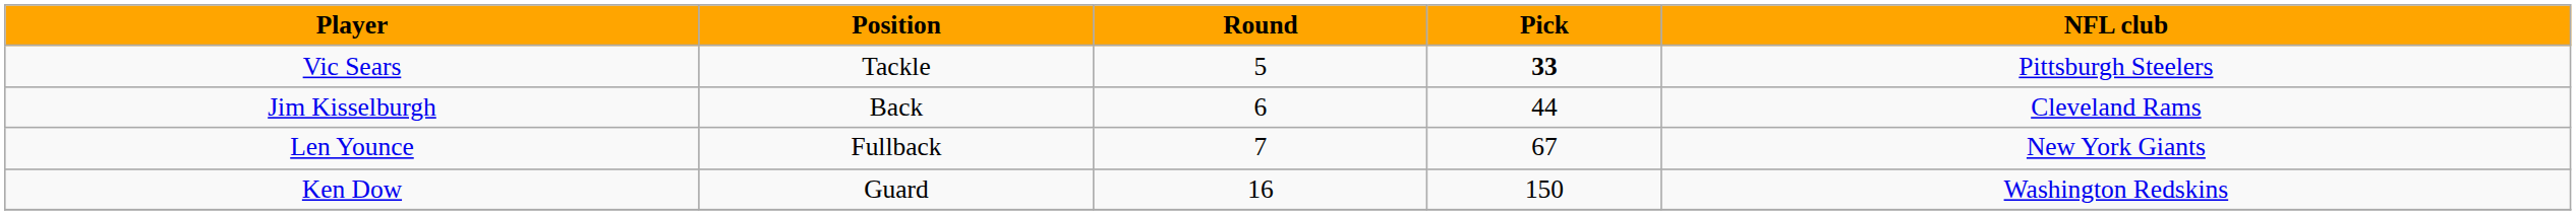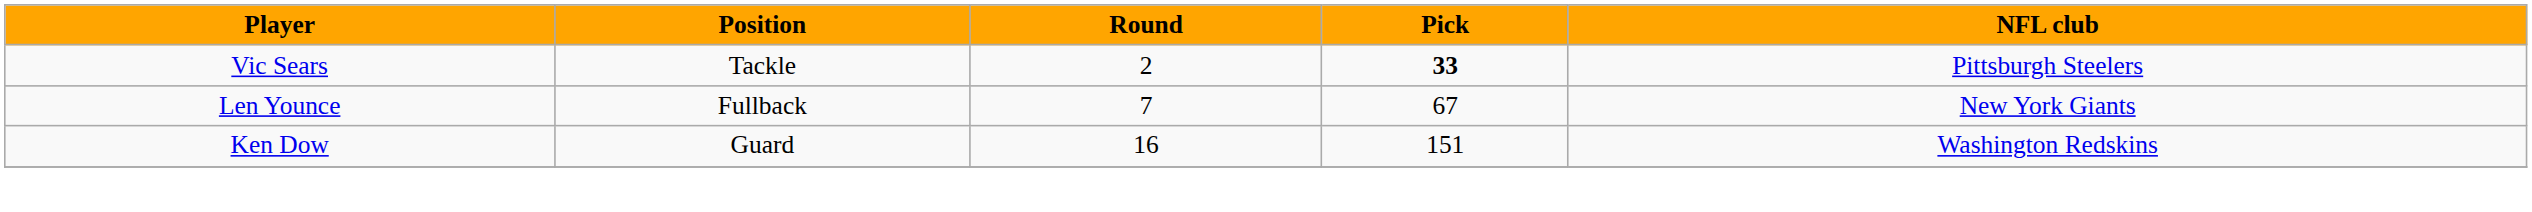Vic Sears | Round: 5 -> 2
- row: Jim Kisselburgh | Back | 6 | 44 | Cleveland Rams
Ken Dow | Pick: 150 -> 151
